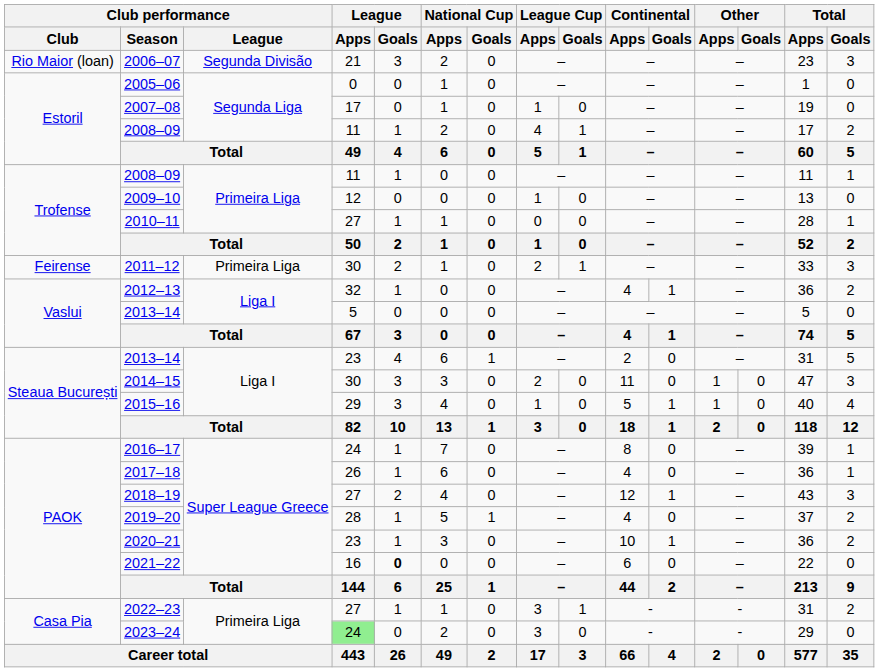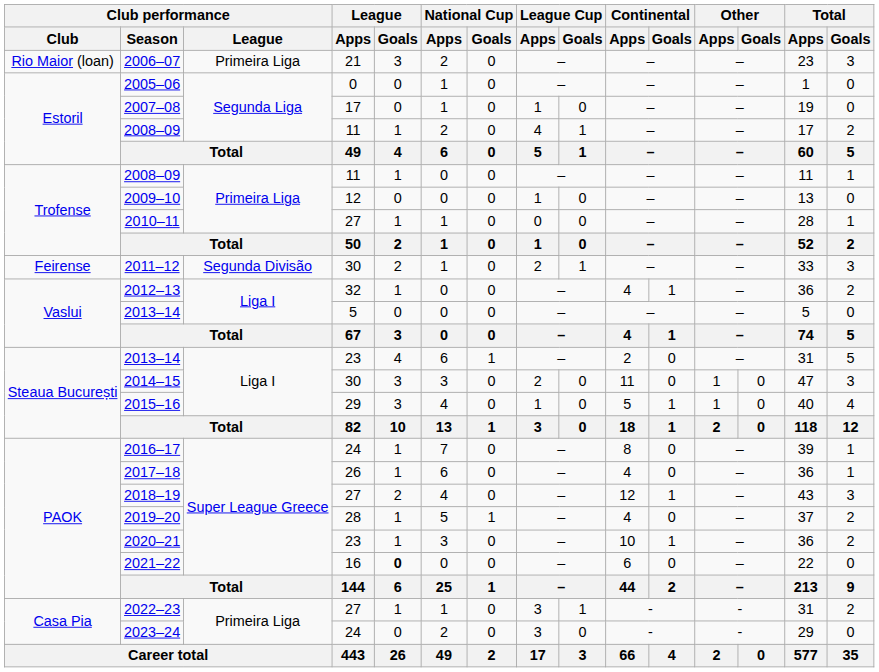2006–07 | Club performance / League: Segunda Divisão -> Primeira Liga
2011–12 | Club performance / League: Primeira Liga -> Segunda Divisão
2023–24 | League / Apps: lightgreen background -> no background
